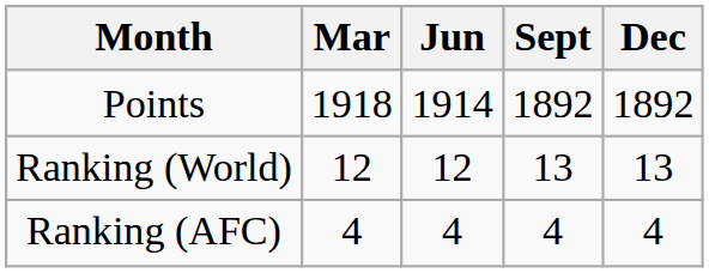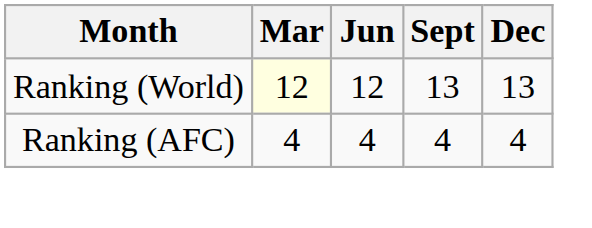- row: Points | 1918 | 1914 | 1892 | 1892
Ranking (World) | Mar: no background -> lightyellow background
